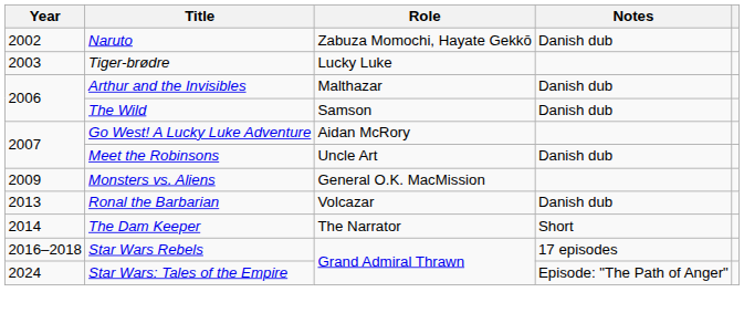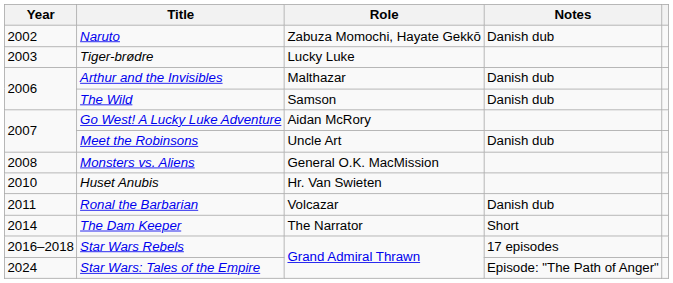Monsters vs. Aliens | Year: 2009 -> 2008
+ row: 2010 | Huset Anubis | Hr. Van Swieten
Ronal the Barbarian | Year: 2013 -> 2011
